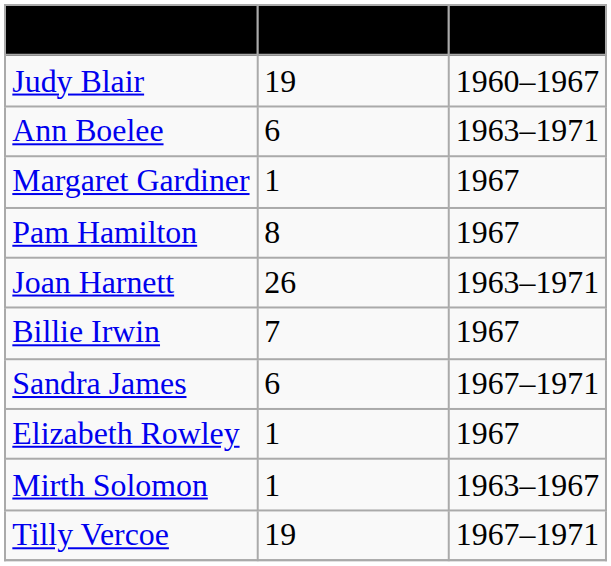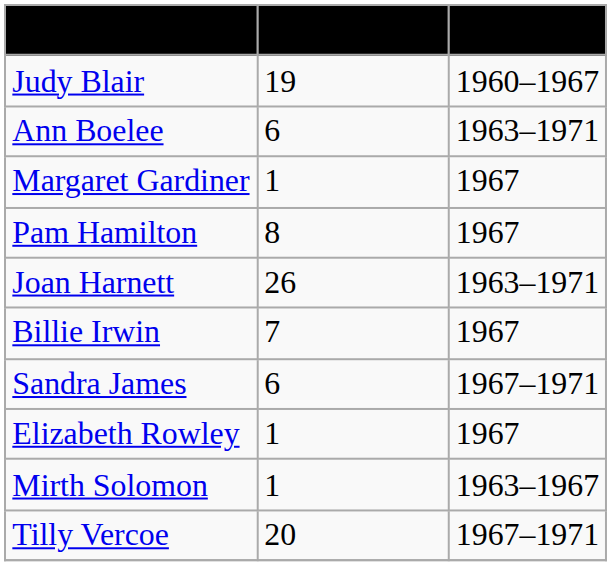Tilly Vercoe | Appearances: 19 -> 20
